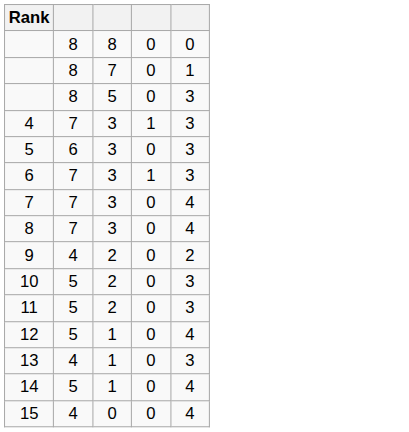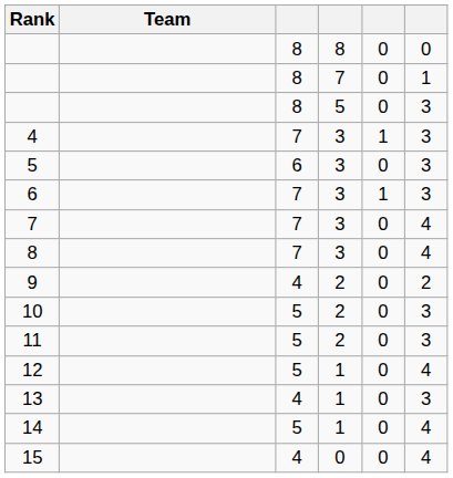+ column: Team
